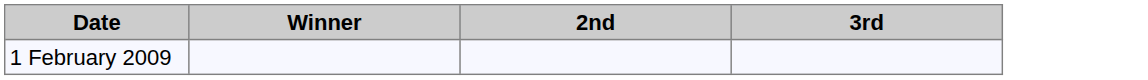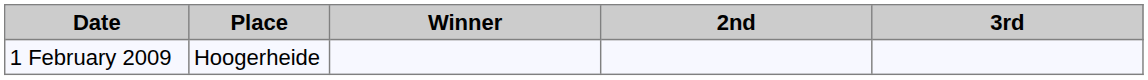+ column: Place | Hoogerheide
